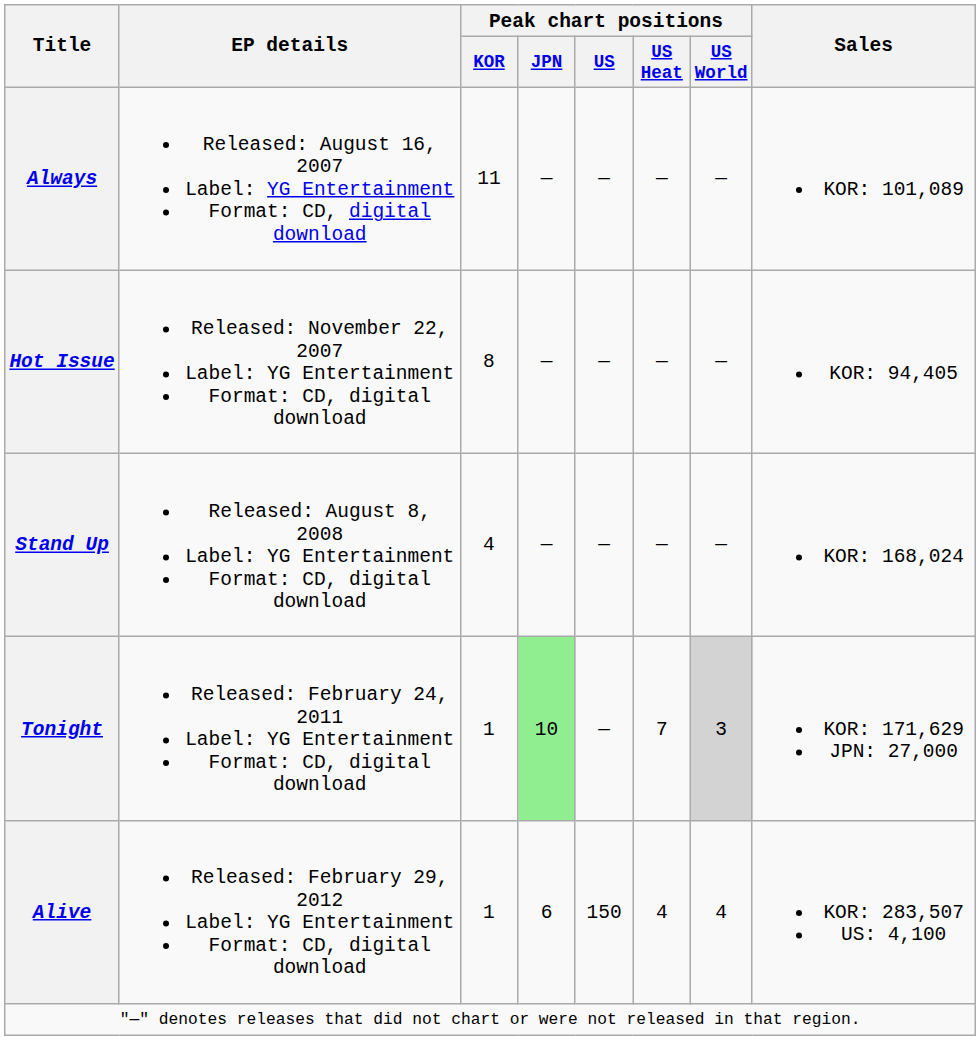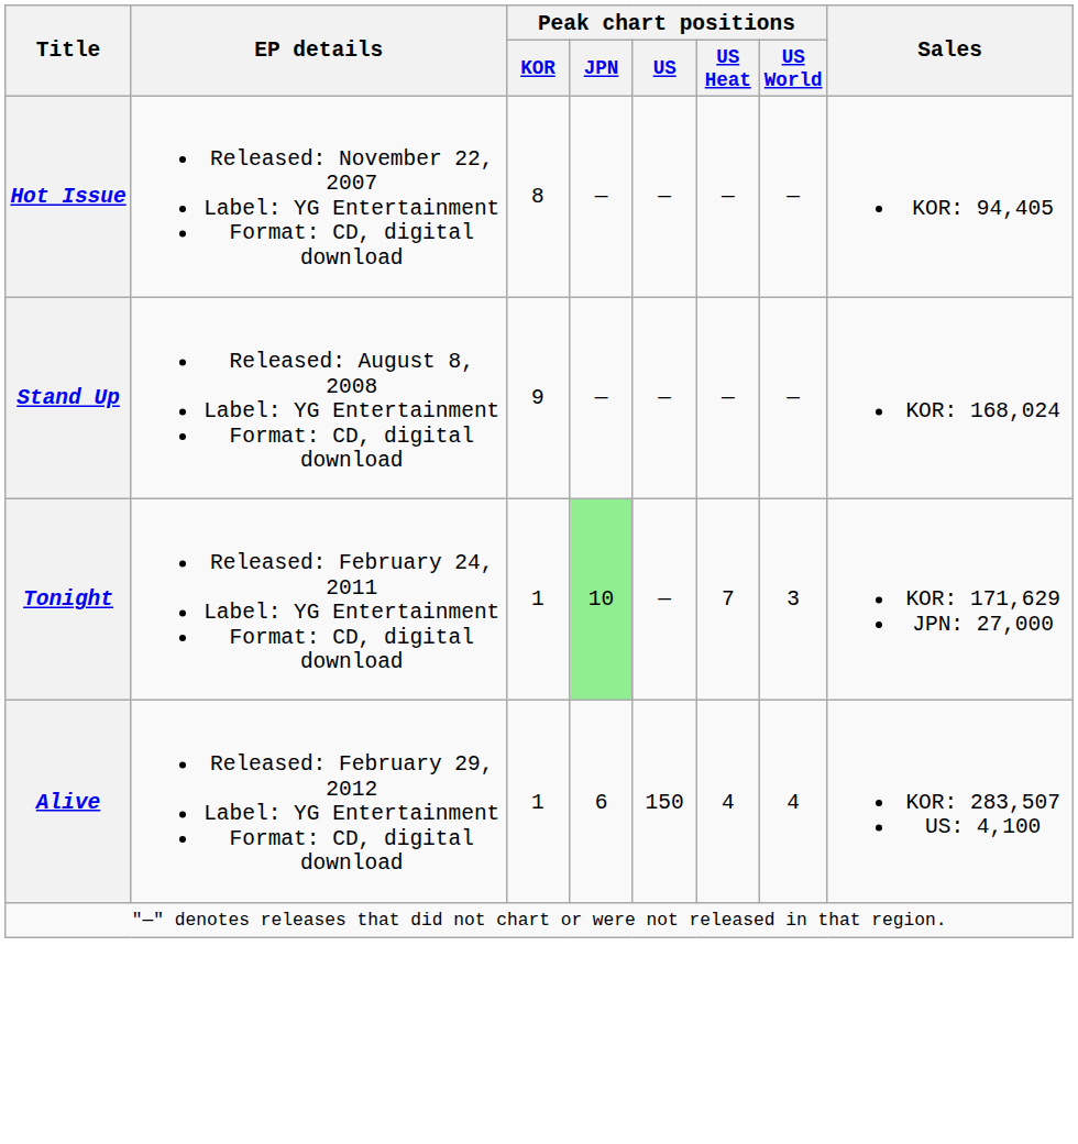- row: Always | Released: August 16, 2007 Label: YG Entertainment Format: CD, digital download | 11 | — | — | — | — | KOR: 101,089
Stand Up | Peak chart positions / KOR: 4 -> 9
Tonight | Peak chart positions / US World: lightgrey background -> no background
